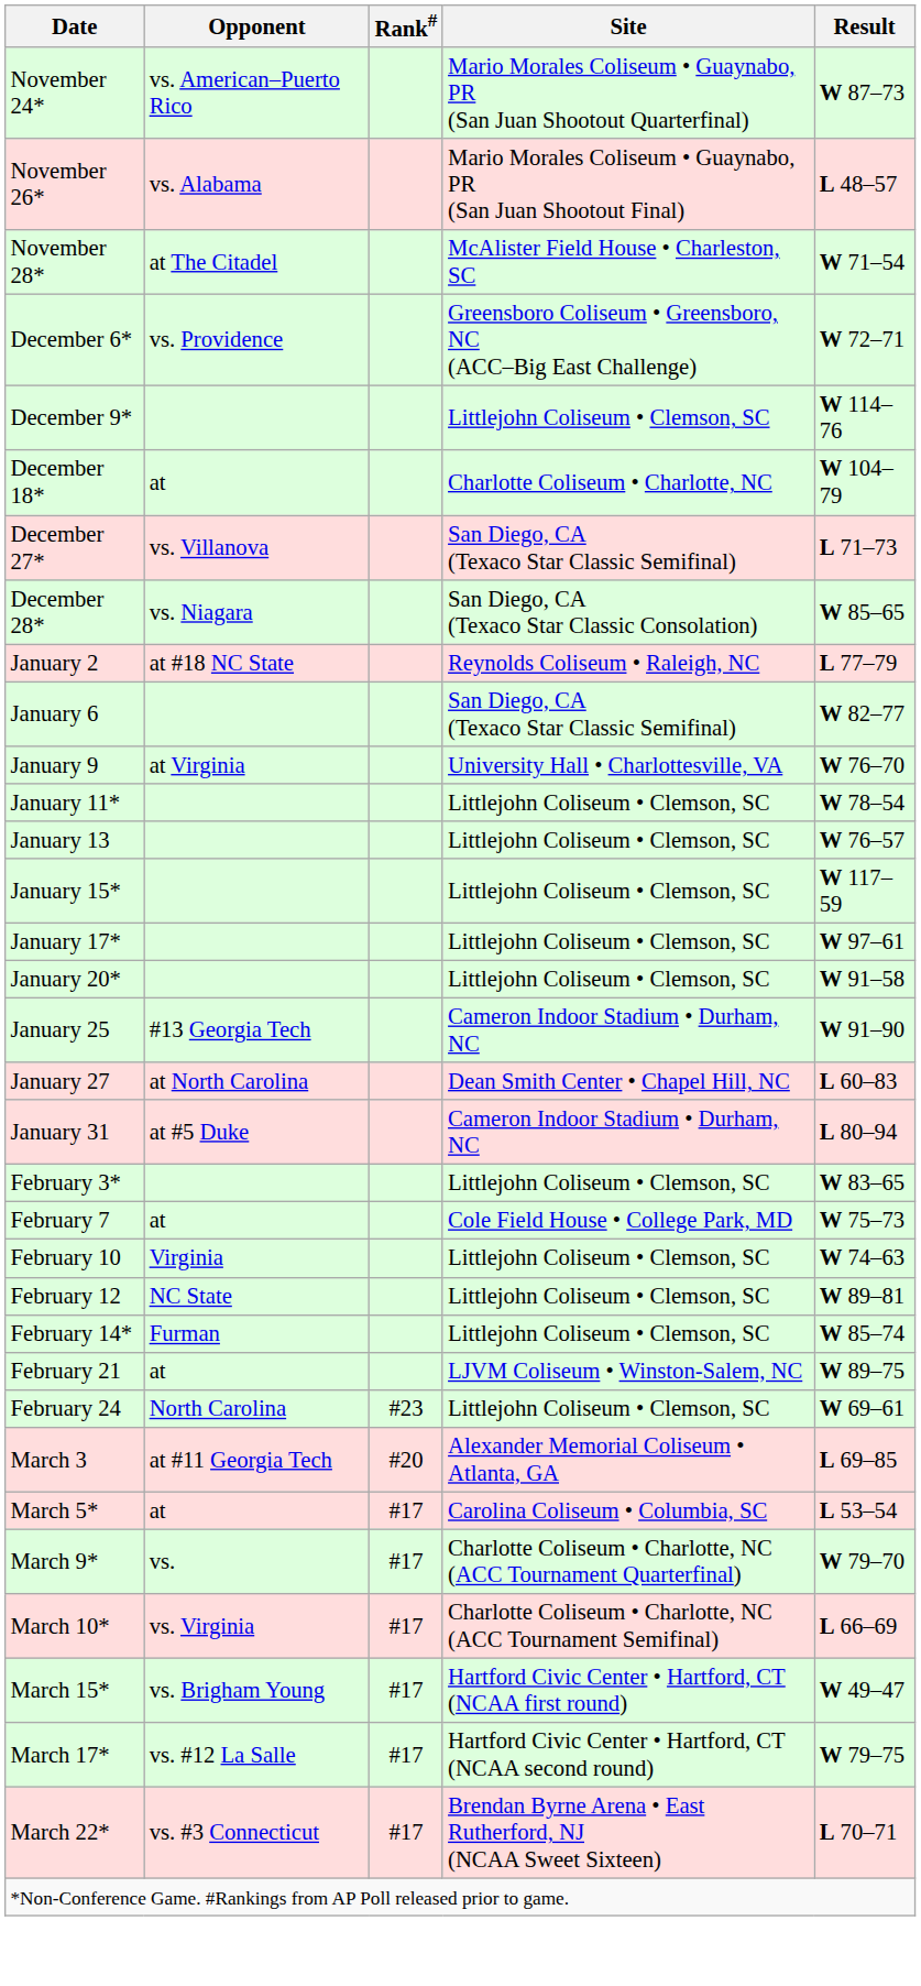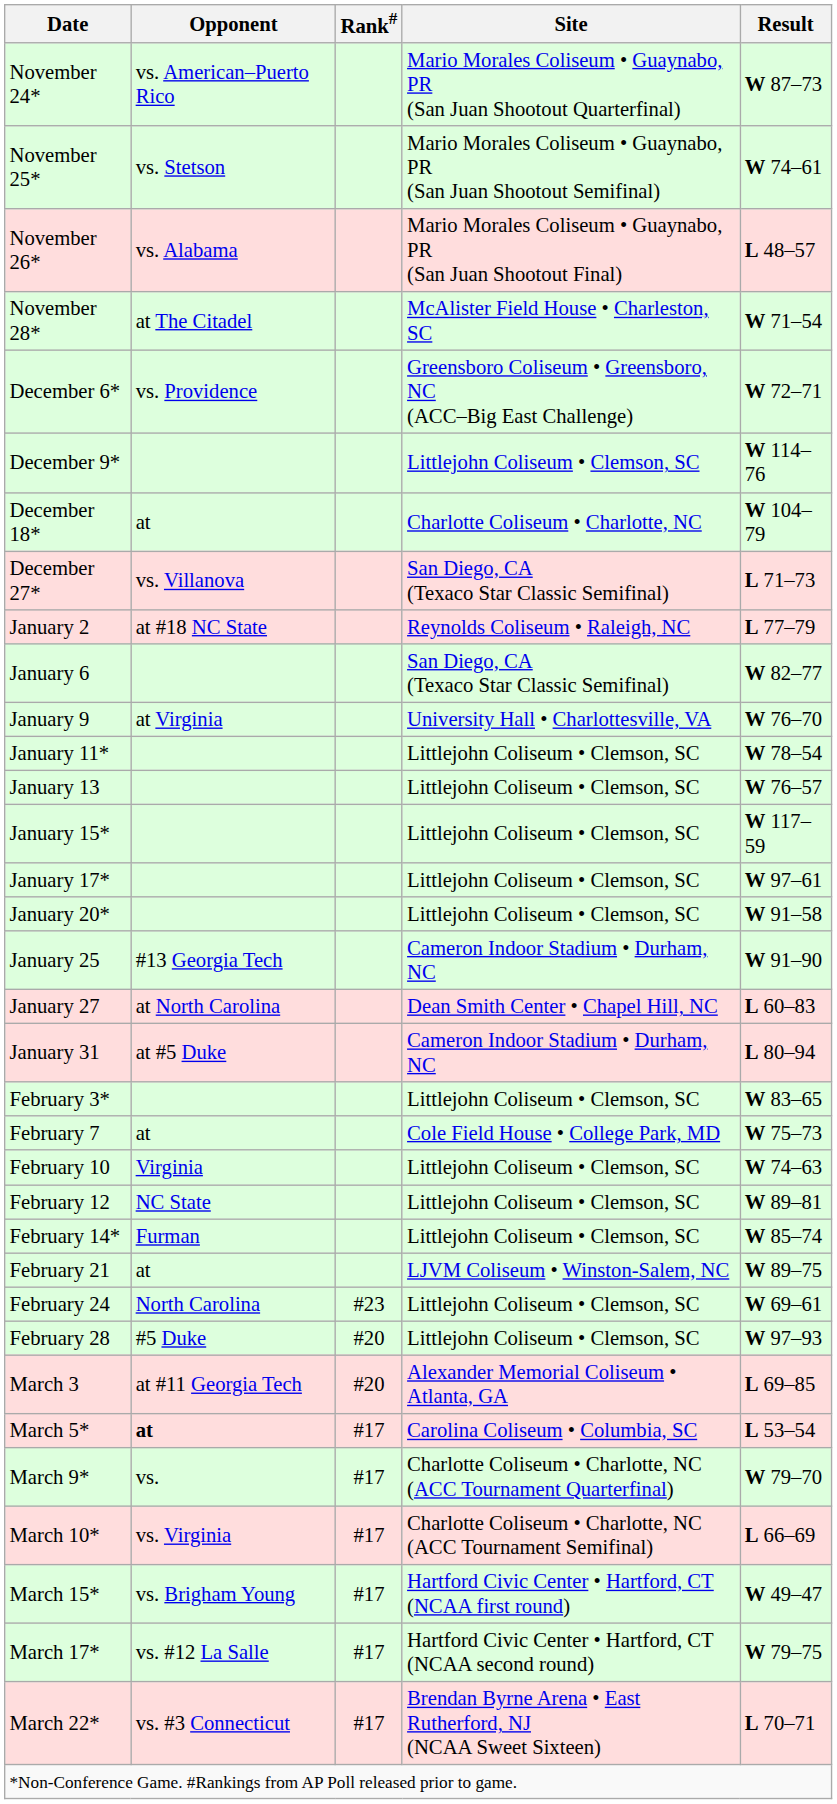+ row: November 25* | vs. Stetson | Mario Morales Coliseum • Guaynabo, PR (San Juan Shootout Semifinal) | W 74–61
- row: December 28* | vs. Niagara | San Diego, CA (Texaco Star Classic Consolation) | W 85–65
+ row: February 28 | #5 Duke | #20 | Littlejohn Coliseum • Clemson, SC | W 97–93
March 5* | Opponent: normal -> bold
